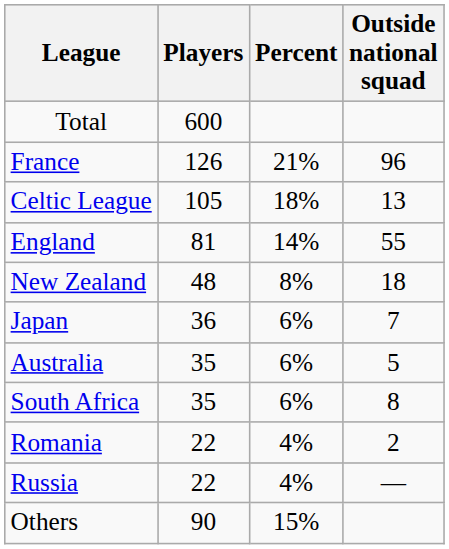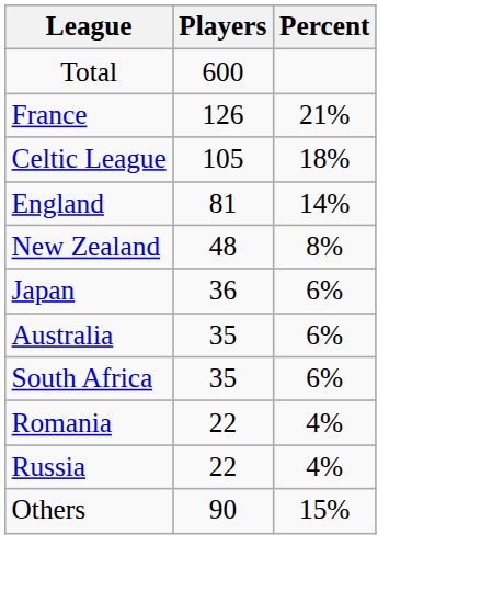- column: Outside national squad | 96 | 13 | 55 | 18 | 7 | 5 | 8 | 2 | —
